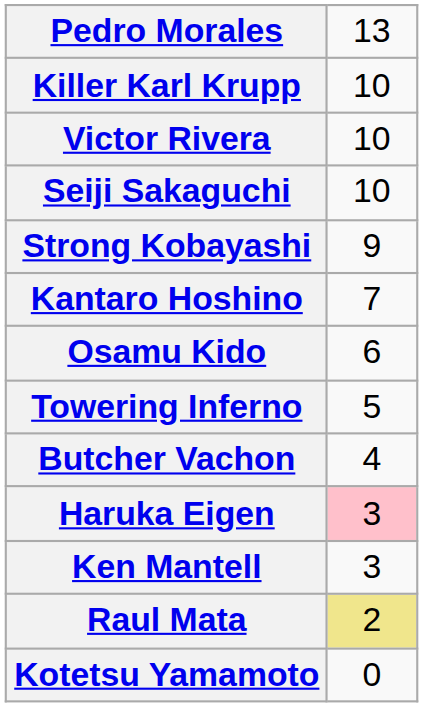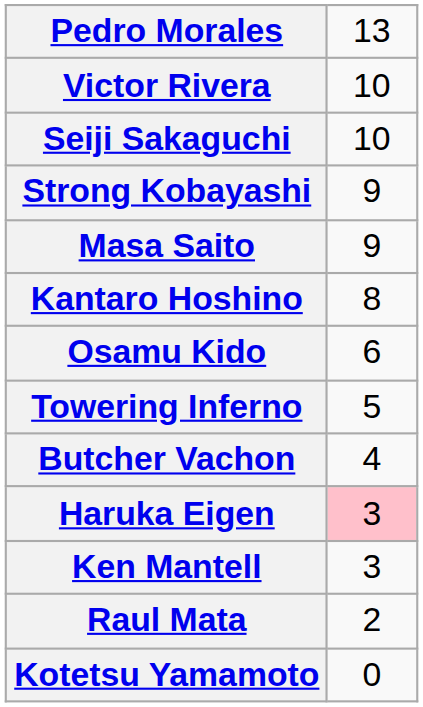- row: Killer Karl Krupp | 10
+ row: Masa Saito | 9
Kantaro Hoshino | column 2: 7 -> 8
Raul Mata | column 2: khaki background -> no background
